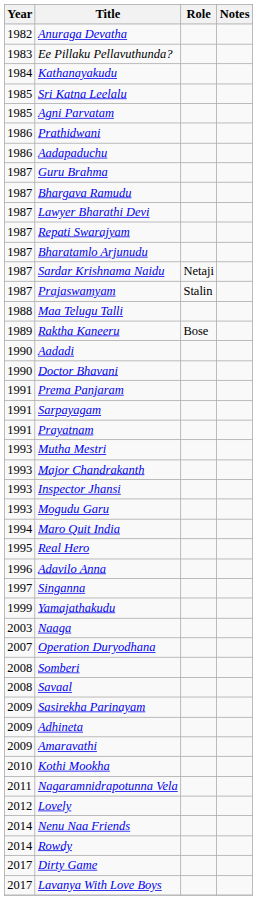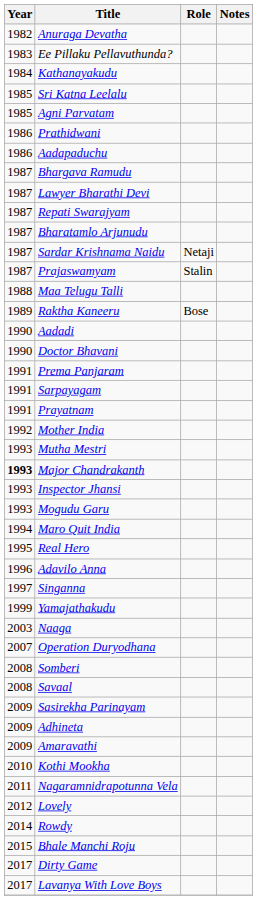- row: 1987 | Guru Brahma
+ row: 1992 | Mother India
Major Chandrakanth | Year: normal -> bold
- row: 2014 | Nenu Naa Friends
+ row: 2015 | Bhale Manchi Roju
